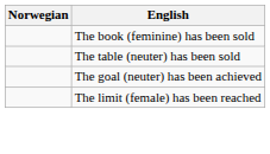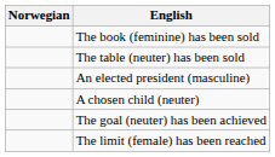+ row: An elected president (masculine)
+ row: A chosen child (neuter)
